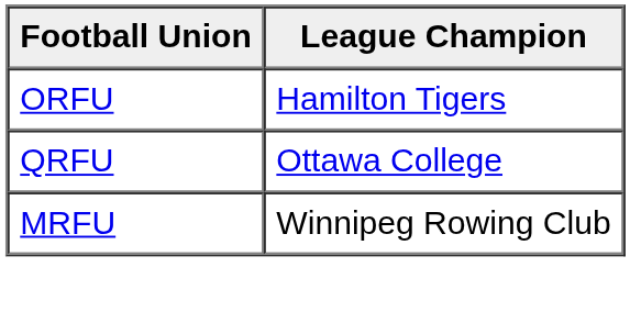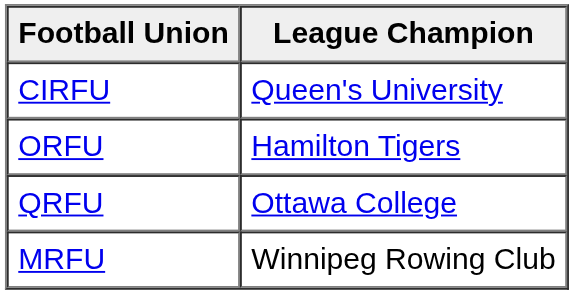+ row: CIRFU | Queen's University
